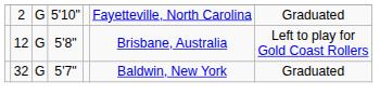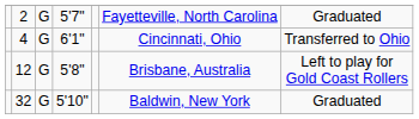2 | column 4: 5'10" -> 5'7"
+ row: 4 | G | 6'1" | Cincinnati, Ohio | Transferred to Ohio
32 | column 4: 5'7" -> 5'10"
